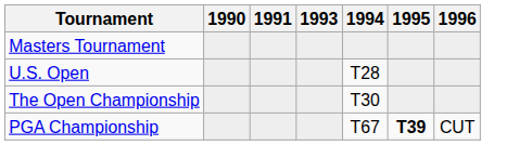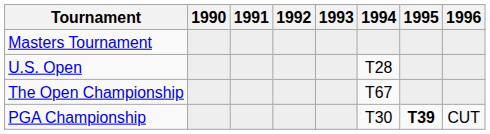+ column: 1992
The Open Championship | 1994: T30 -> T67
PGA Championship | 1994: T67 -> T30
